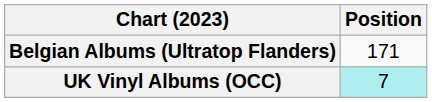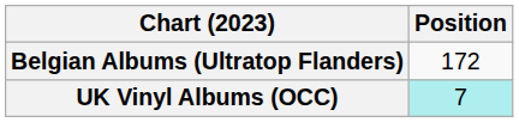Belgian Albums (Ultratop Flanders) | Position: 171 -> 172
